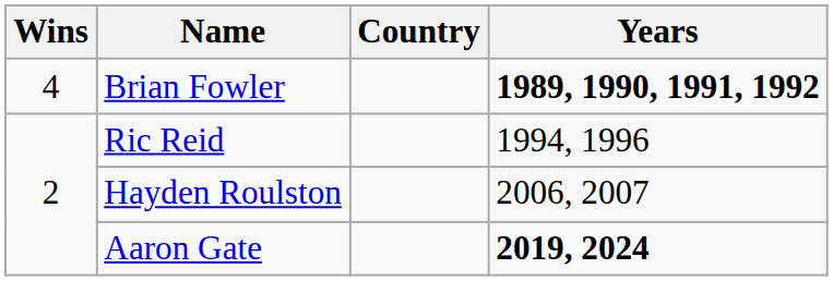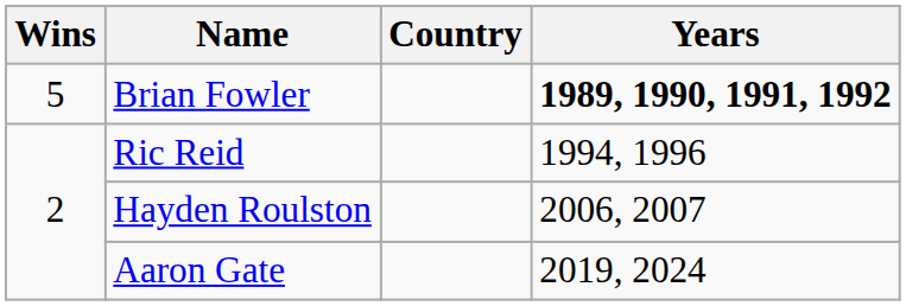Brian Fowler | Wins: 4 -> 5
Aaron Gate | Years: bold -> normal
